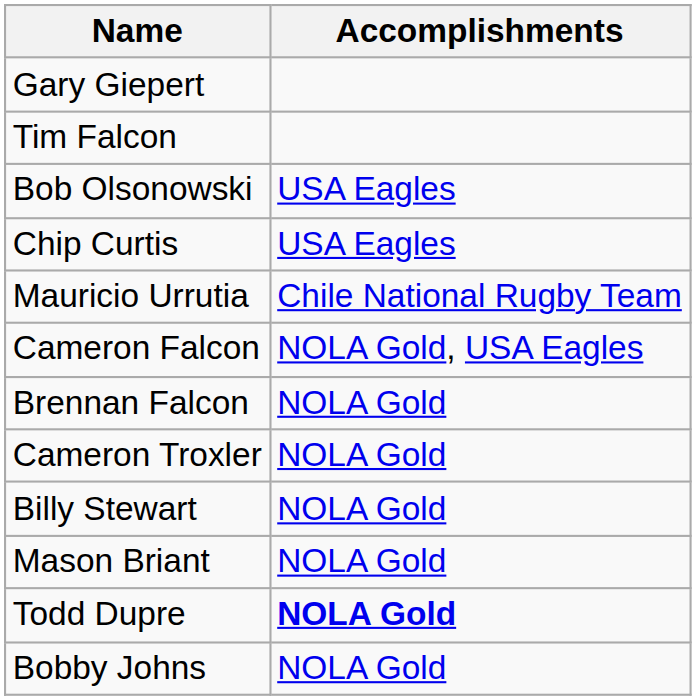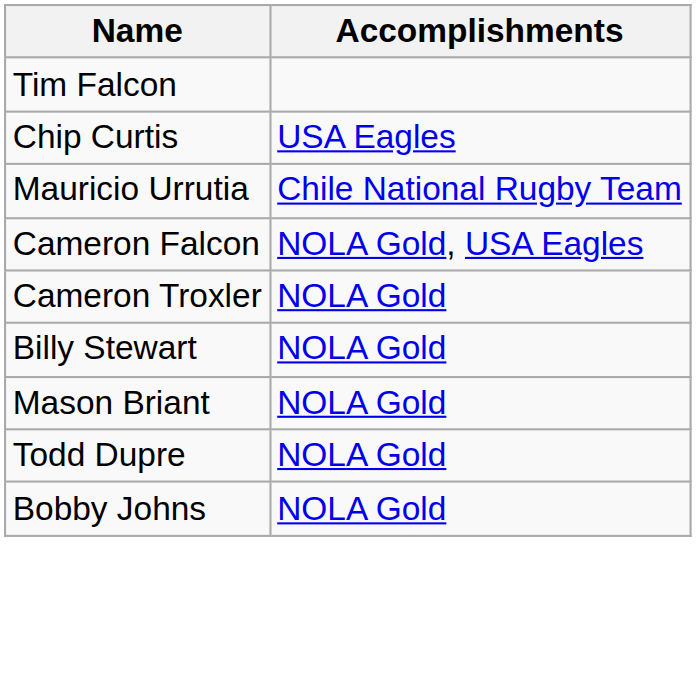- row: Gary Giepert
- row: Bob Olsonowski | USA Eagles
- row: Brennan Falcon | NOLA Gold
Todd Dupre | Accomplishments: bold -> normal
